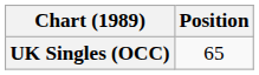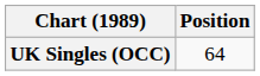UK Singles (OCC) | Position: 65 -> 64
